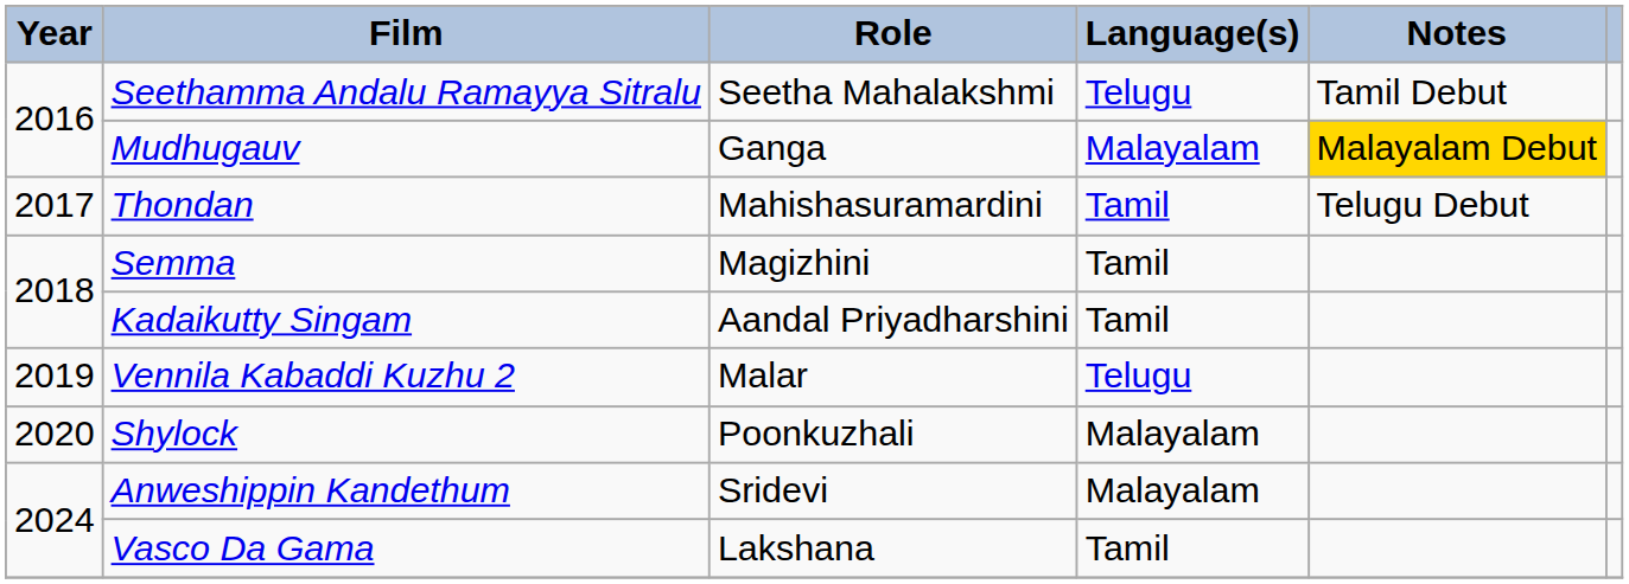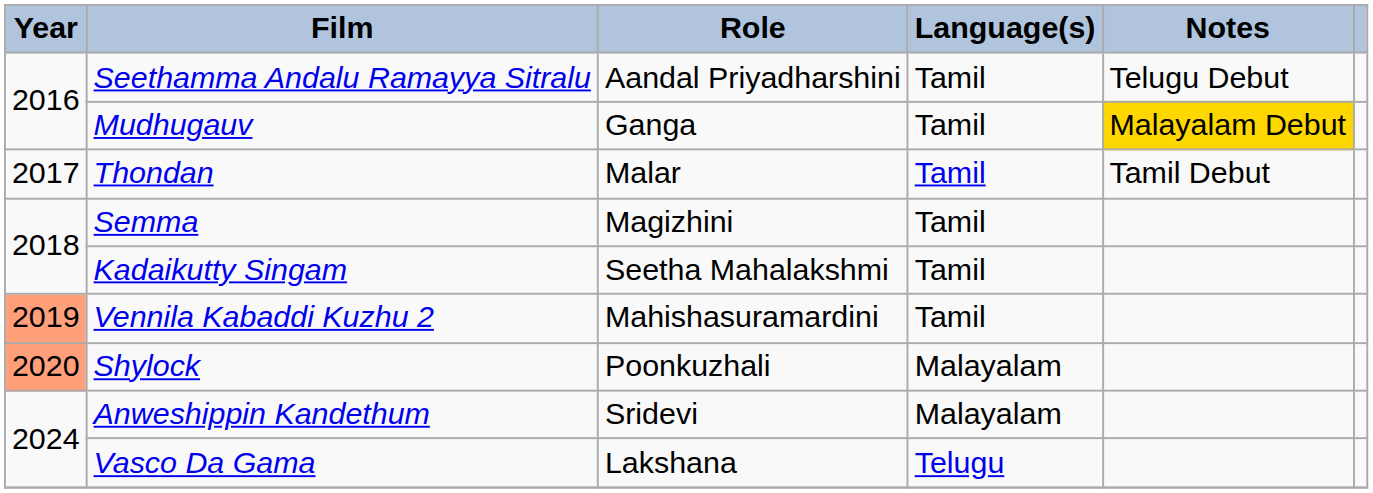Seethamma Andalu Ramayya Sitralu | Role: Seetha Mahalakshmi -> Aandal Priyadharshini
Seethamma Andalu Ramayya Sitralu | Language(s): Telugu -> Tamil
Seethamma Andalu Ramayya Sitralu | Notes: Tamil Debut -> Telugu Debut
Mudhugauv | Language(s): Malayalam -> Tamil
Thondan | Role: Mahishasuramardini -> Malar
Thondan | Notes: Telugu Debut -> Tamil Debut
Kadaikutty Singam | Role: Aandal Priyadharshini -> Seetha Mahalakshmi
Vennila Kabaddi Kuzhu 2 | Year: no background -> lightsalmon background
Vennila Kabaddi Kuzhu 2 | Role: Malar -> Mahishasuramardini
Vennila Kabaddi Kuzhu 2 | Language(s): Telugu -> Tamil
Shylock | Year: no background -> lightsalmon background
Vasco Da Gama | Language(s): Tamil -> Telugu
